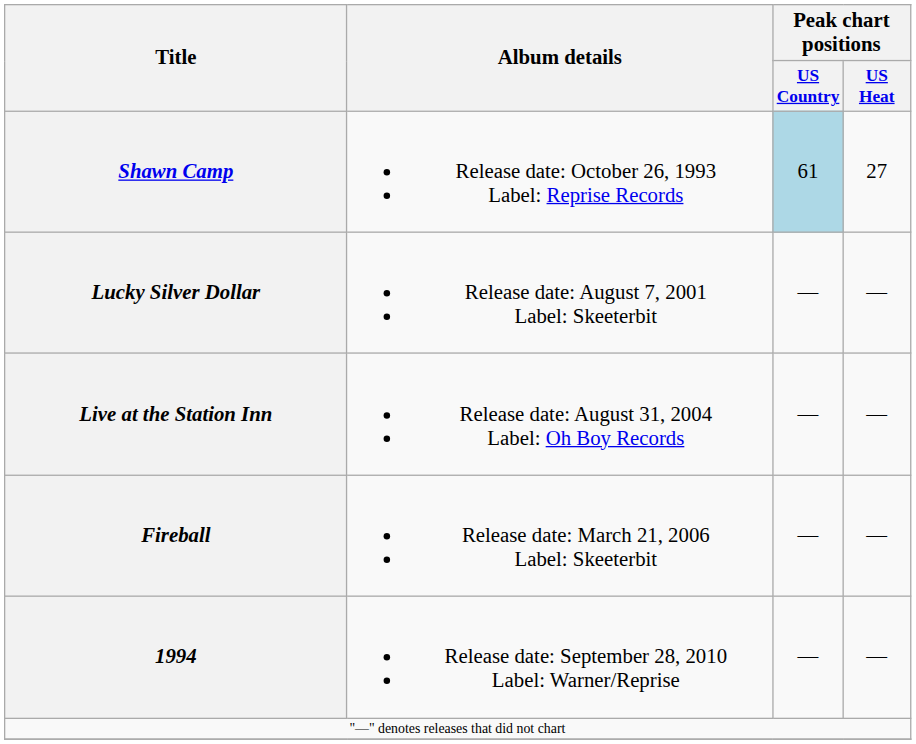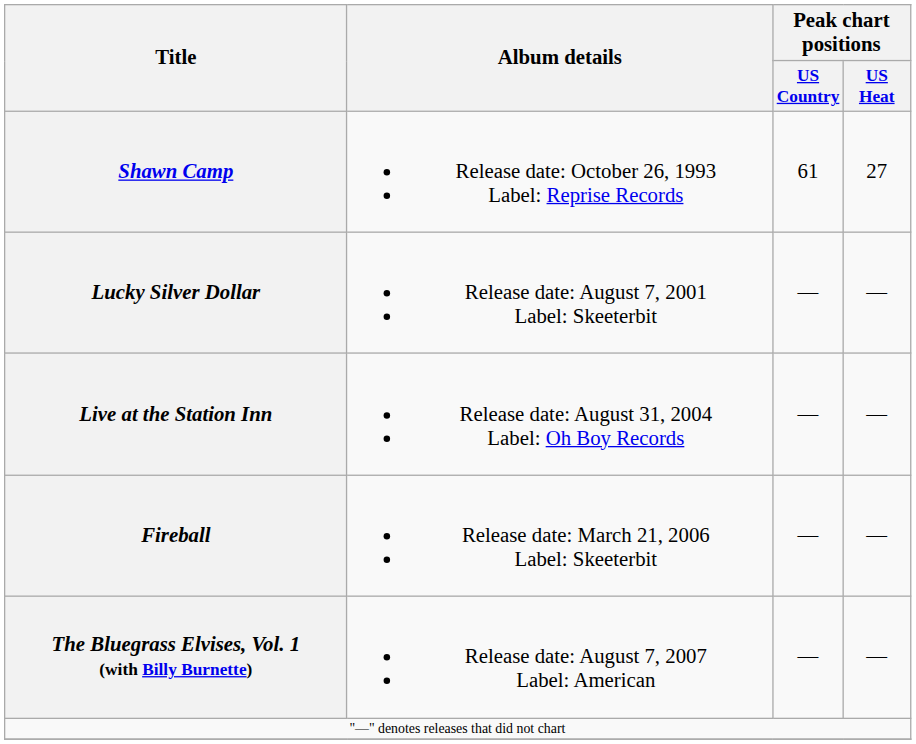Shawn Camp | Peak chart positions / US Country: lightblue background -> no background
+ row: The Bluegrass Elvises, Vol. 1 (with Billy Burnette) | Release date: August 7, 2007 Label: American | — | —
- row: 1994 | Release date: September 28, 2010 Label: Warner/Reprise | — | —
